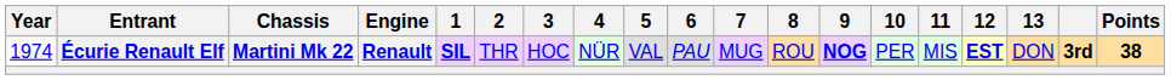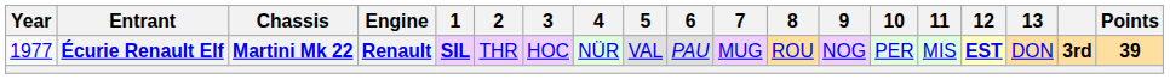Écurie Renault Elf | Year: 1974 -> 1977
Écurie Renault Elf | 9: bold -> normal
Écurie Renault Elf | Points: 38 -> 39
